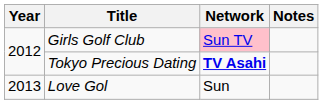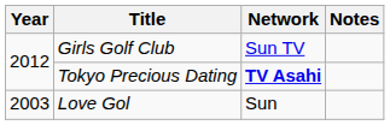Girls Golf Club | Network: pink background -> no background
Love Gol | Year: 2013 -> 2003
